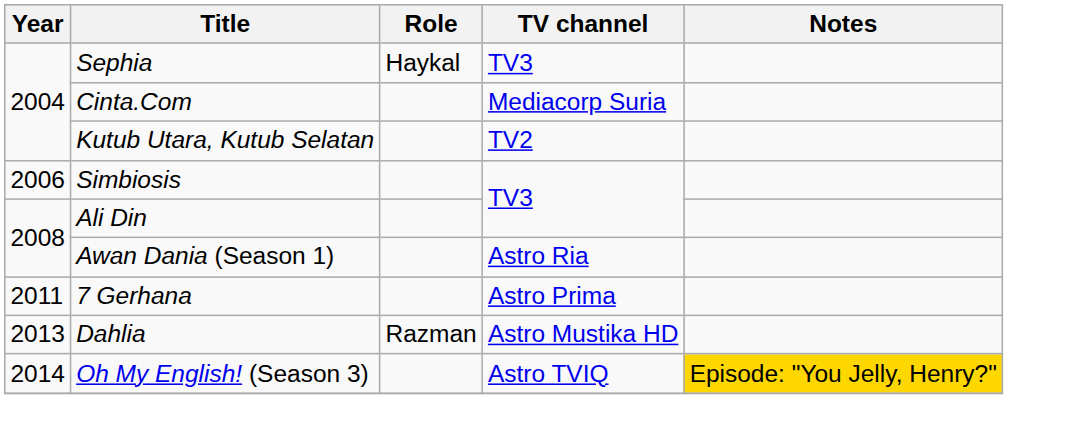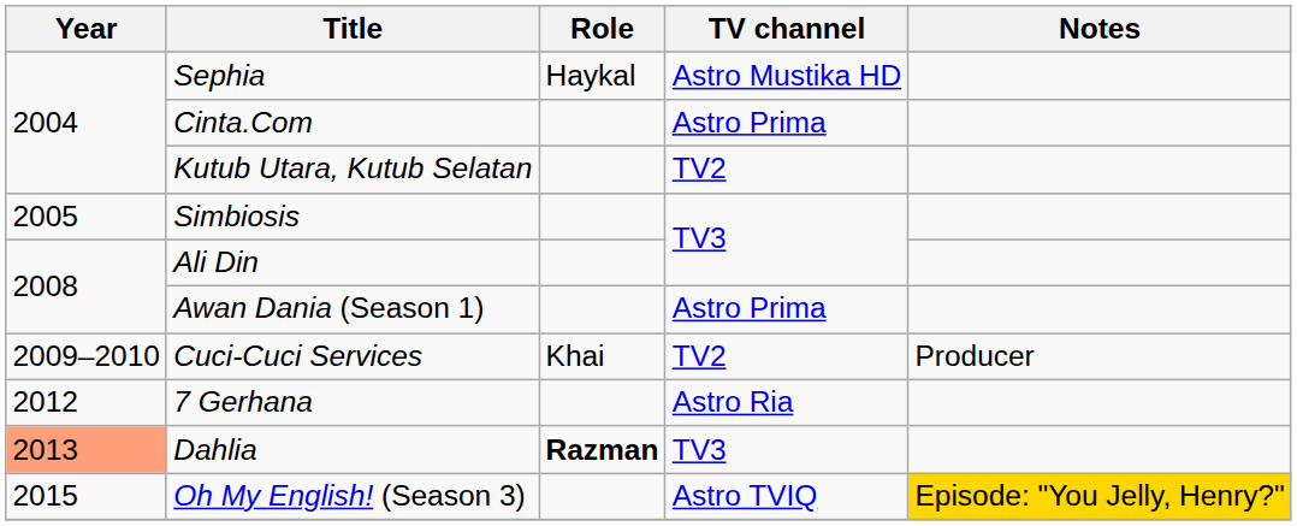Sephia | TV channel: TV3 -> Astro Mustika HD
Cinta.Com | TV channel: Mediacorp Suria -> Astro Prima
Simbiosis | Year: 2006 -> 2005
Awan Dania (Season 1) | TV channel: Astro Ria -> Astro Prima
+ row: 2009–2010 | Cuci-Cuci Services | Khai | TV2 | Producer
7 Gerhana | Year: 2011 -> 2012
7 Gerhana | TV channel: Astro Prima -> Astro Ria
Dahlia | Year: no background -> lightsalmon background
Dahlia | Role: normal -> bold
Dahlia | TV channel: Astro Mustika HD -> TV3
Oh My English! (Season 3) | Year: 2014 -> 2015
